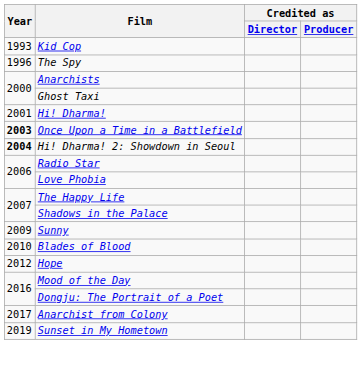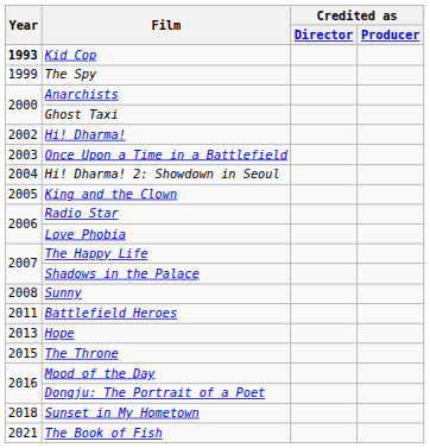Kid Cop | Year: normal -> bold
The Spy | Year: 1996 -> 1999
Hi! Dharma! | Year: 2001 -> 2002
Once Upon a Time in a Battlefield | Year: bold -> normal
Hi! Dharma! 2: Showdown in Seoul | Year: bold -> normal
+ row: 2005 | King and the Clown
Sunny | Year: 2009 -> 2008
- row: 2010 | Blades of Blood
+ row: 2011 | Battlefield Heroes
Hope | Year: 2012 -> 2013
+ row: 2015 | The Throne
- row: 2017 | Anarchist from Colony
Sunset in My Hometown | Year: 2019 -> 2018
+ row: 2021 | The Book of Fish
